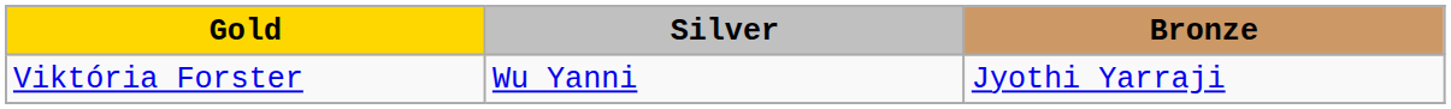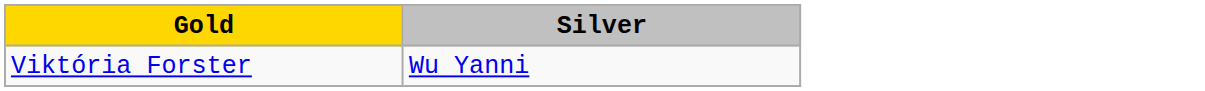- column: Bronze | Jyothi Yarraji
